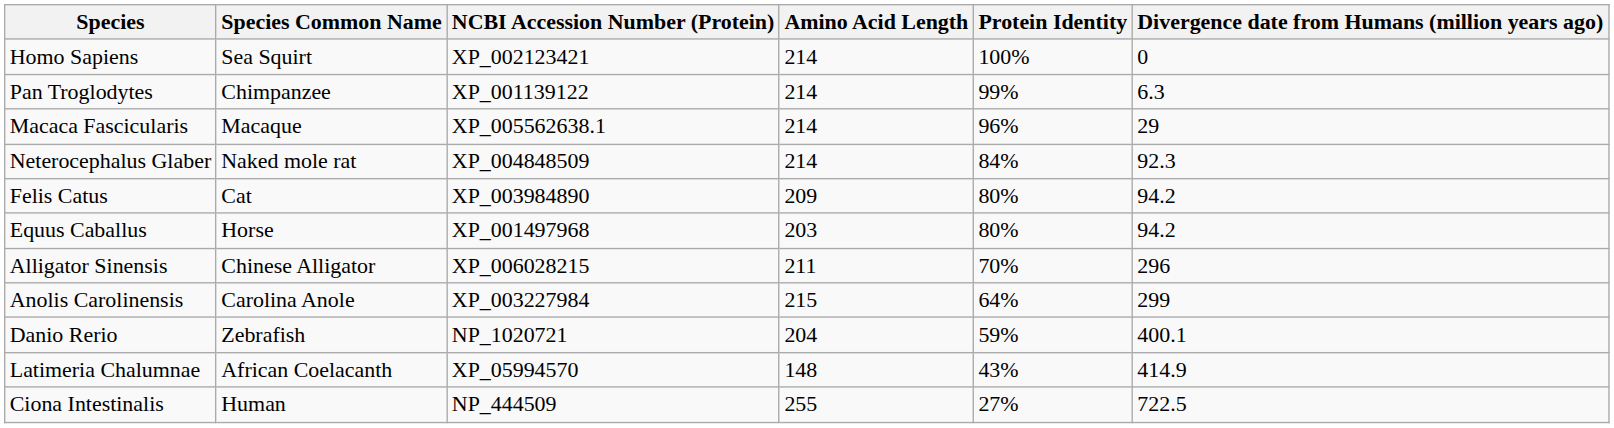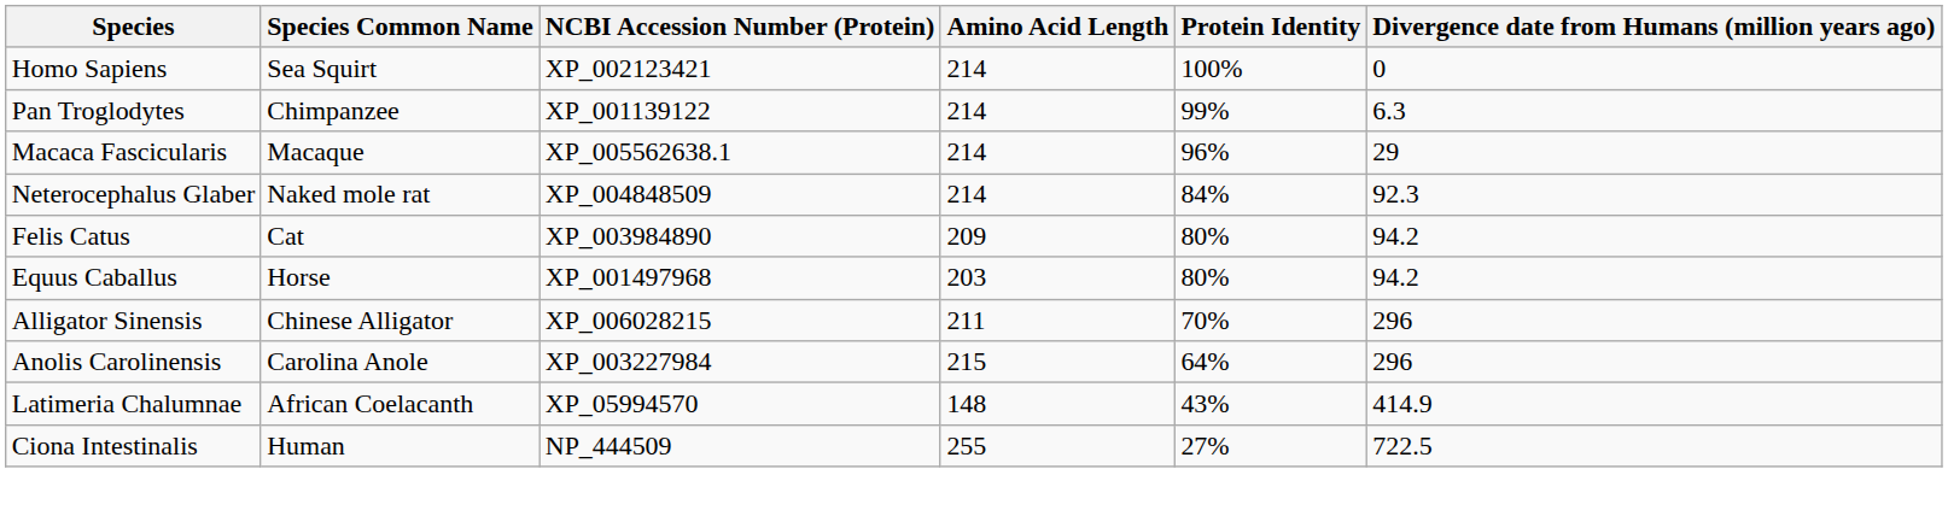Anolis Carolinensis | Divergence date from Humans (million years ago): 299 -> 296
- row: Danio Rerio | Zebrafish | NP_1020721 | 204 | 59% | 400.1
